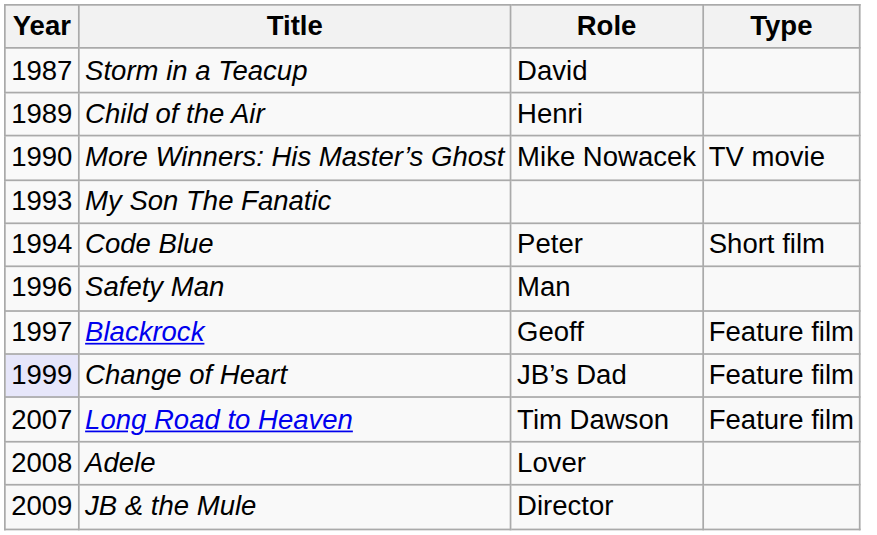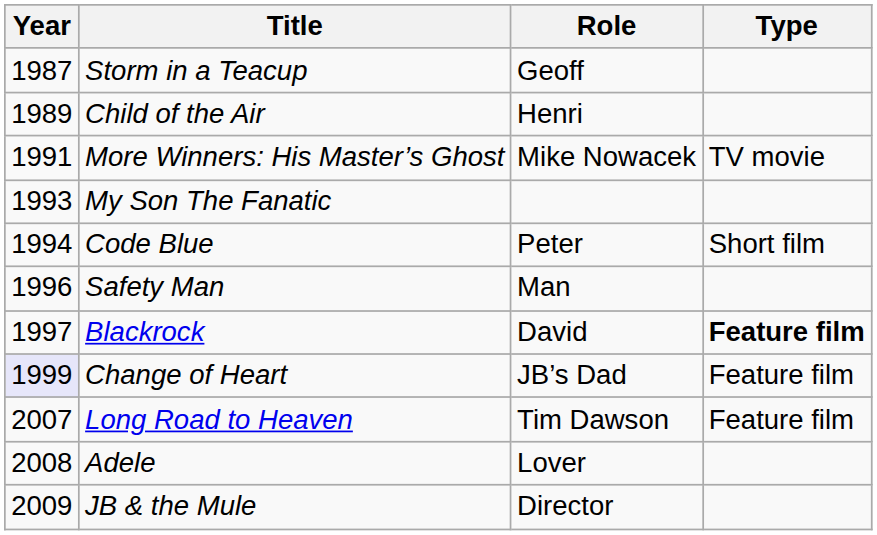Storm in a Teacup | Role: David -> Geoff
More Winners: His Master’s Ghost | Year: 1990 -> 1991
Blackrock | Role: Geoff -> David
Blackrock | Type: normal -> bold
